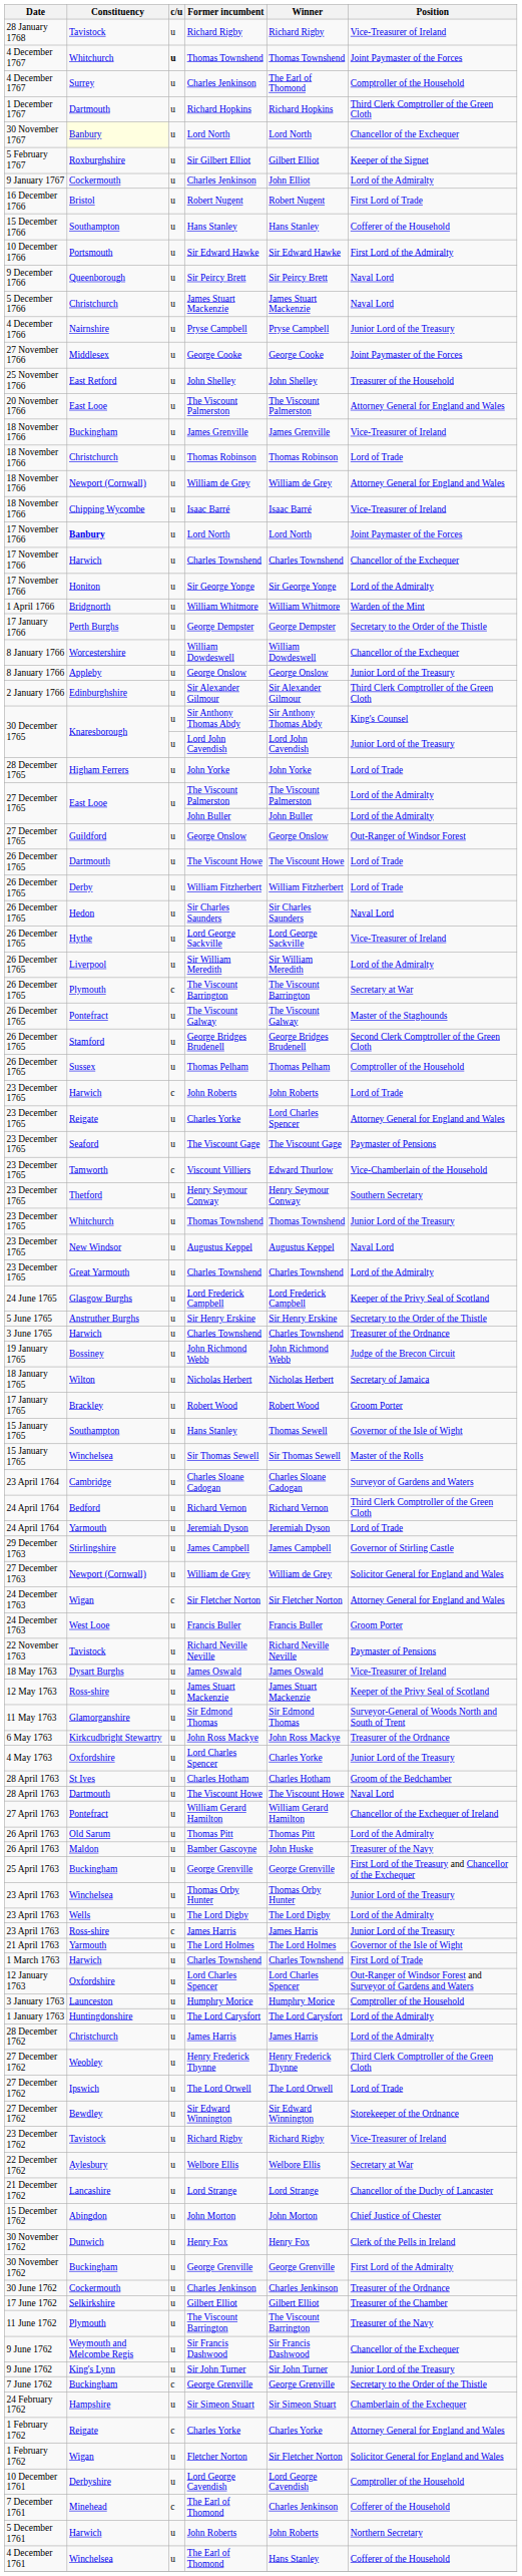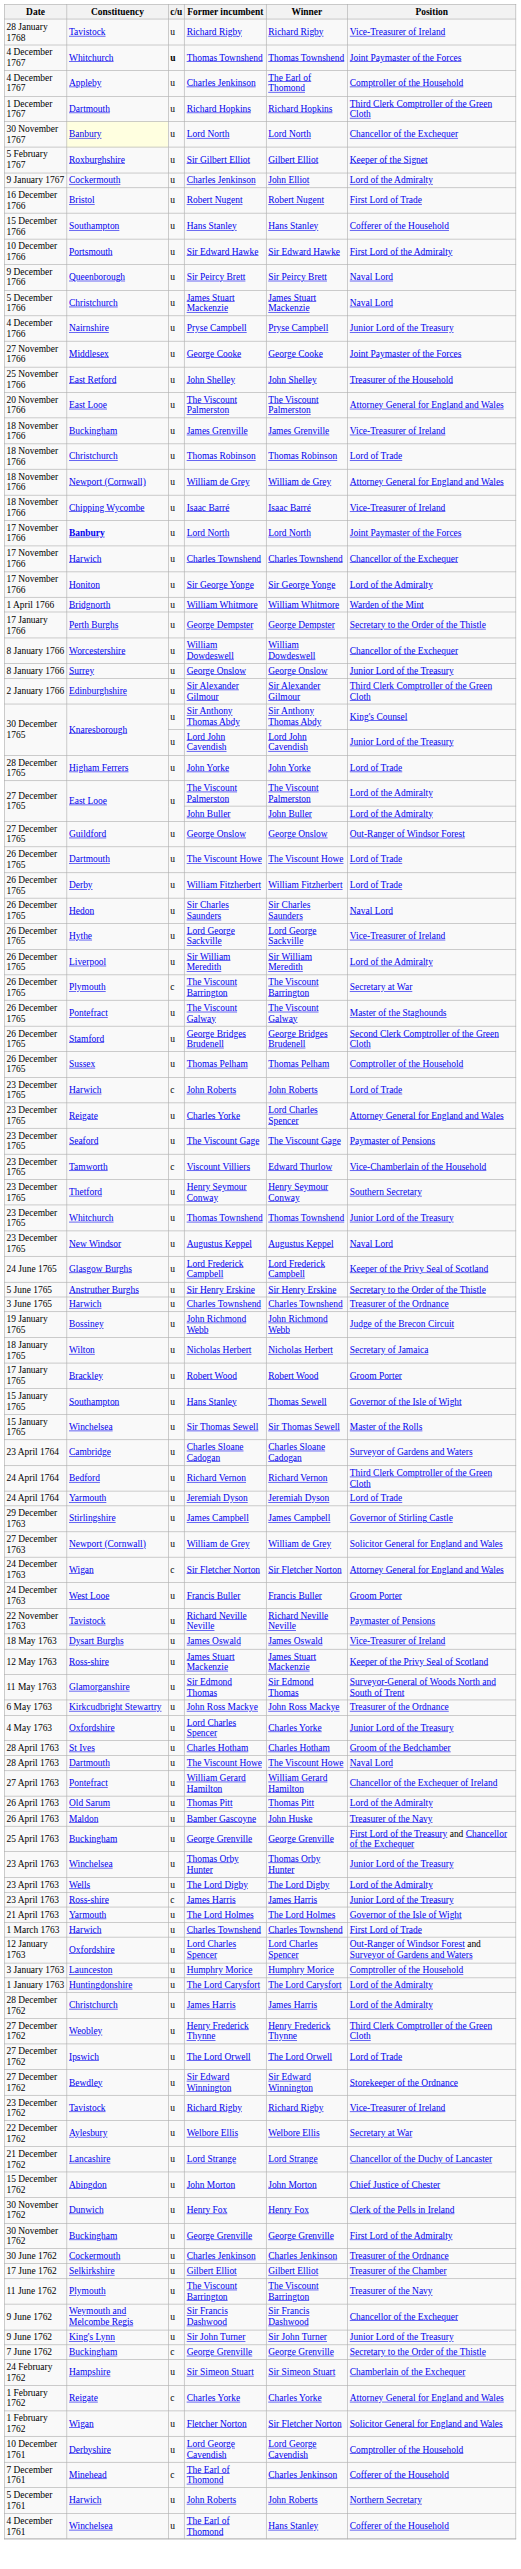4 December 1767 / Charles Jenkinson | Constituency: Surrey -> Appleby
8 January 1766 / George Onslow | Constituency: Appleby -> Surrey
- row: 23 December 1765 | Great Yarmouth | u | Charles Townshend | Charles Townshend | Lord of the Admiralty
